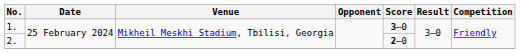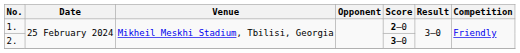1. | Score: 3–0 -> 2–0
2. | Score: 2–0 -> 3–0
